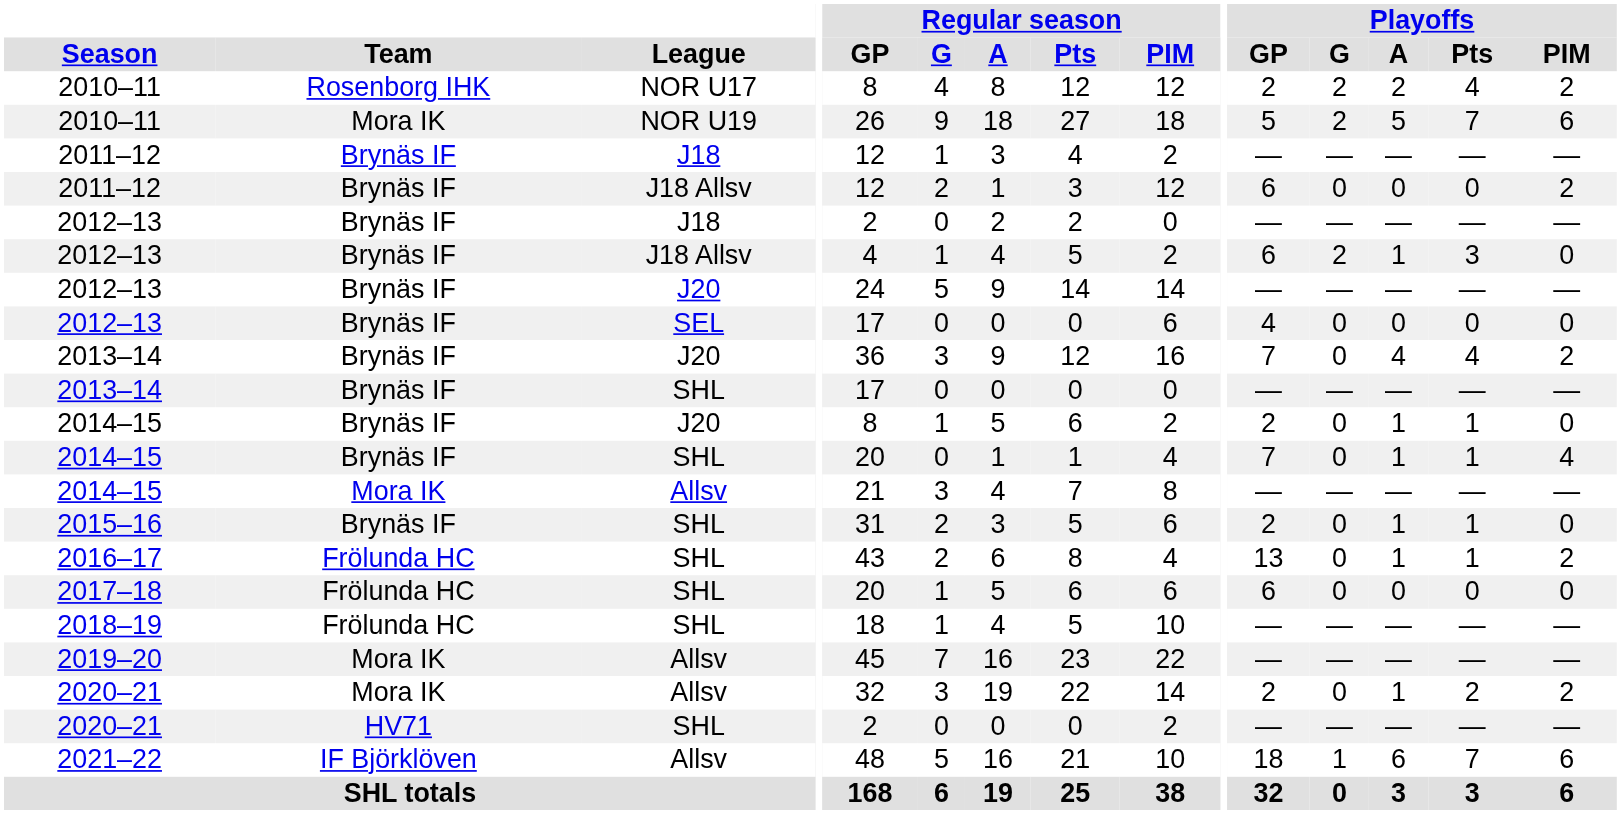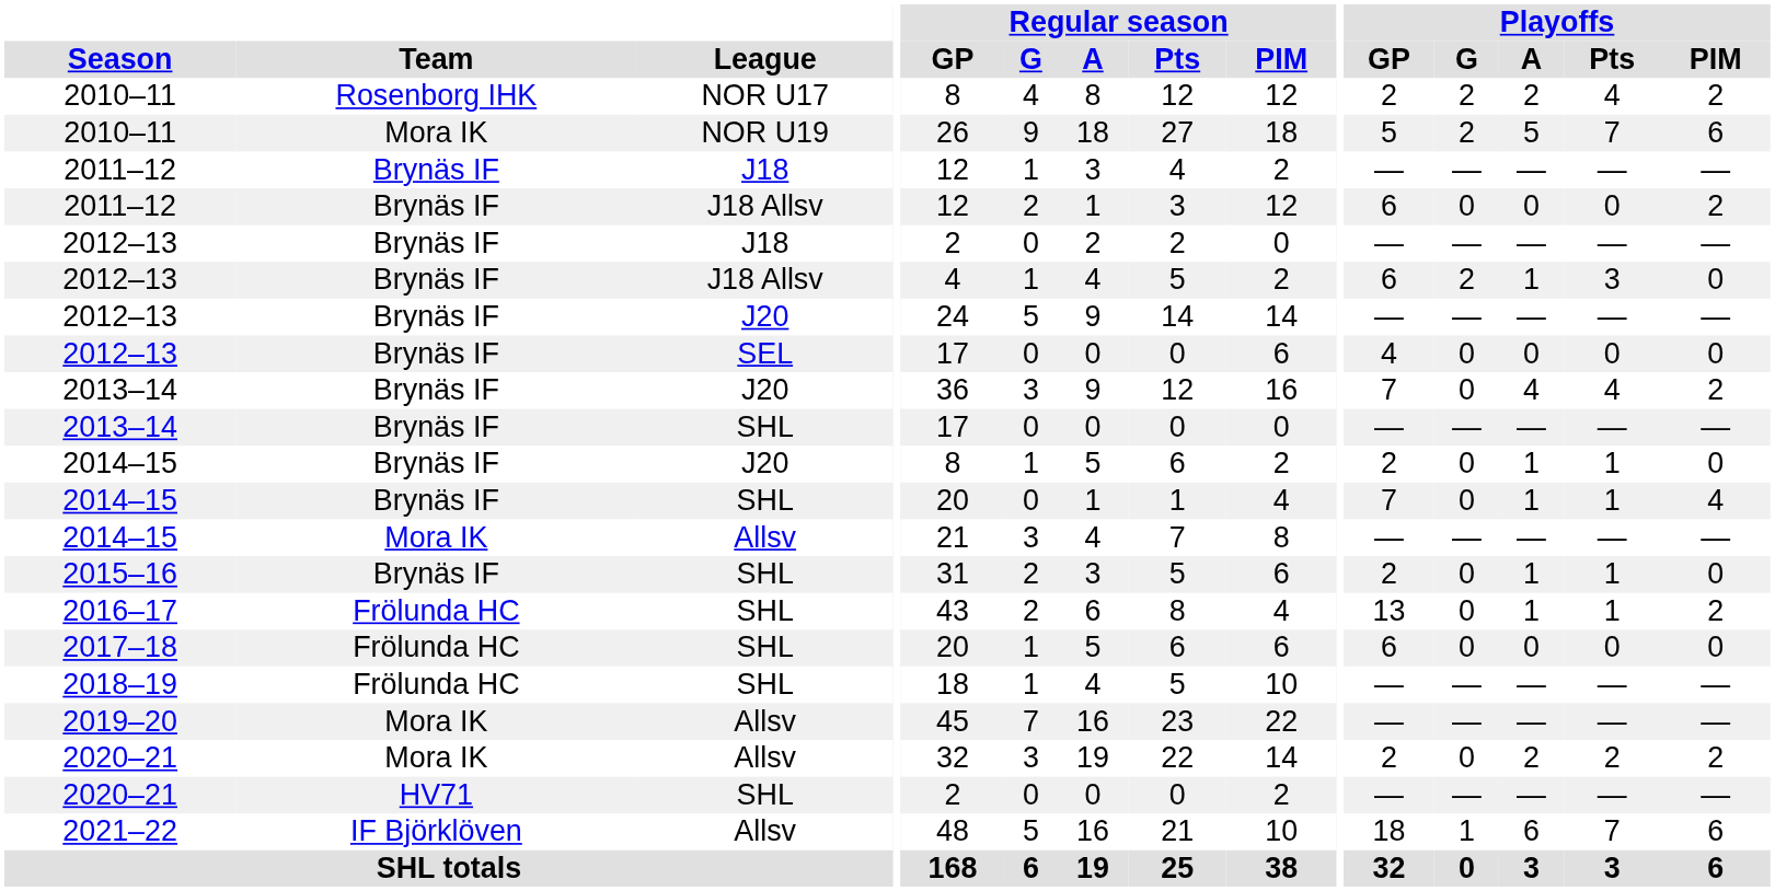2020–21 / Allsv | Playoffs / A: 1 -> 2
